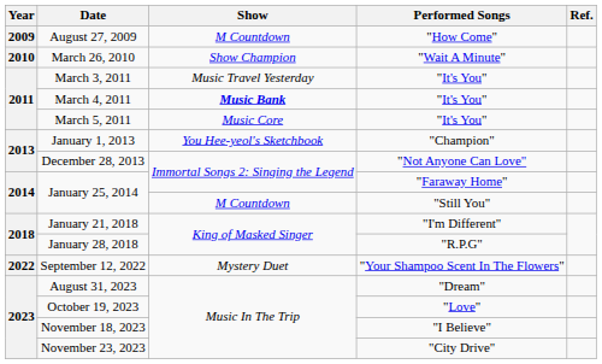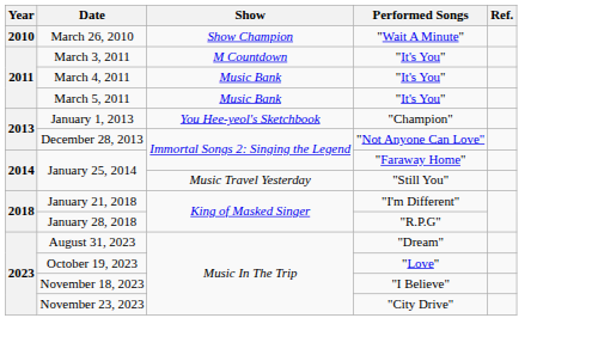- row: 2009 | August 27, 2009 | M Countdown | "How Come"
March 3, 2011 | Show: Music Travel Yesterday -> M Countdown
March 4, 2011 | Show: bold -> normal
March 5, 2011 | Show: Music Core -> Music Bank
January 25, 2014 / "Still You" | Show: M Countdown -> Music Travel Yesterday
- row: 2022 | September 12, 2022 | Mystery Duet | "Your Shampoo Scent In The Flowers"
